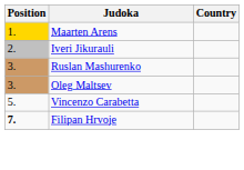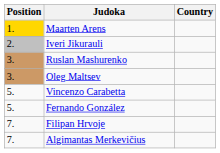+ row: 5. | Fernando González
Filipan Hrvoje | Position: bold -> normal
+ row: 7. | Algimantas Merkevičius
